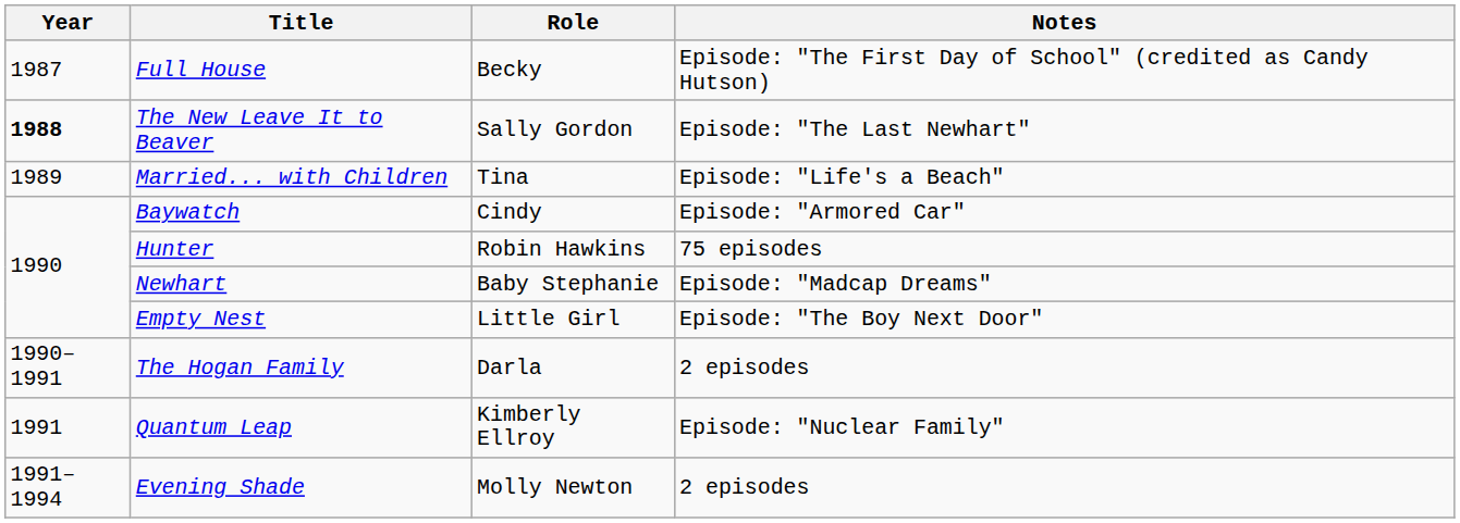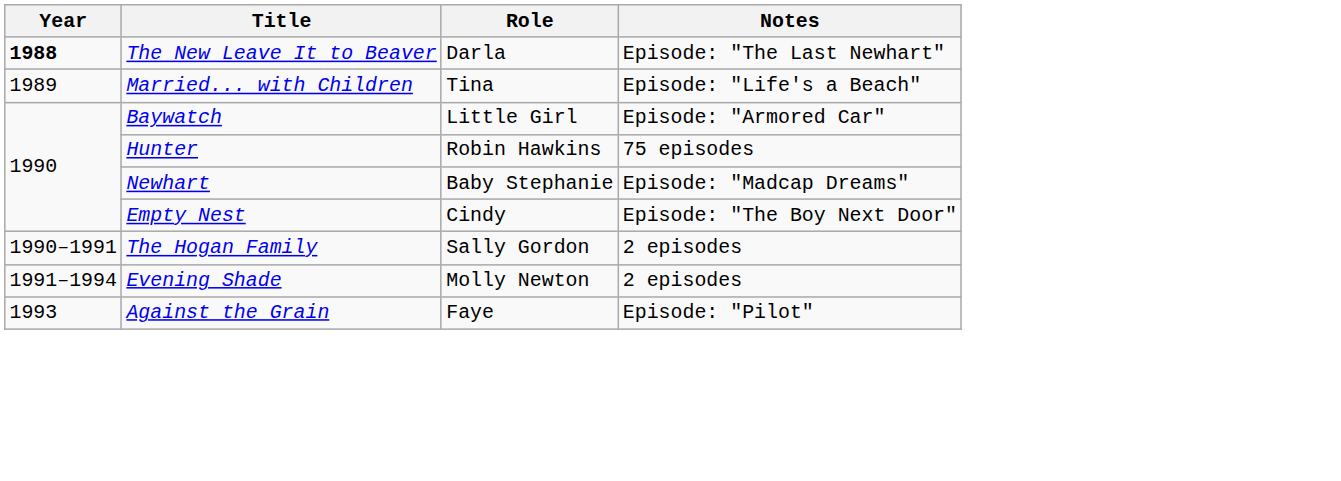- row: 1987 | Full House | Becky | Episode: "The First Day of School" (credited as Candy Hutson)
The New Leave It to Beaver | Role: Sally Gordon -> Darla
Baywatch | Role: Cindy -> Little Girl
Empty Nest | Role: Little Girl -> Cindy
The Hogan Family | Role: Darla -> Sally Gordon
- row: 1991 | Quantum Leap | Kimberly Ellroy | Episode: "Nuclear Family"
+ row: 1993 | Against the Grain | Faye | Episode: "Pilot"
